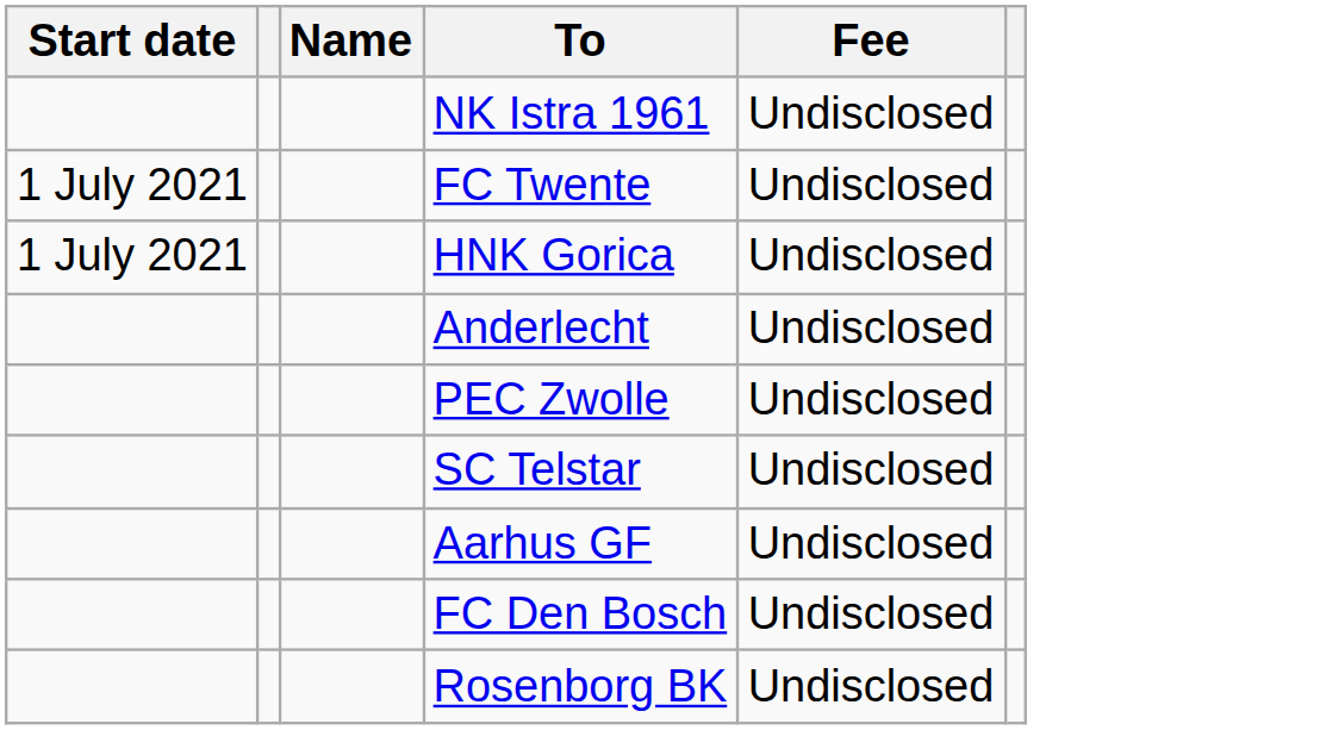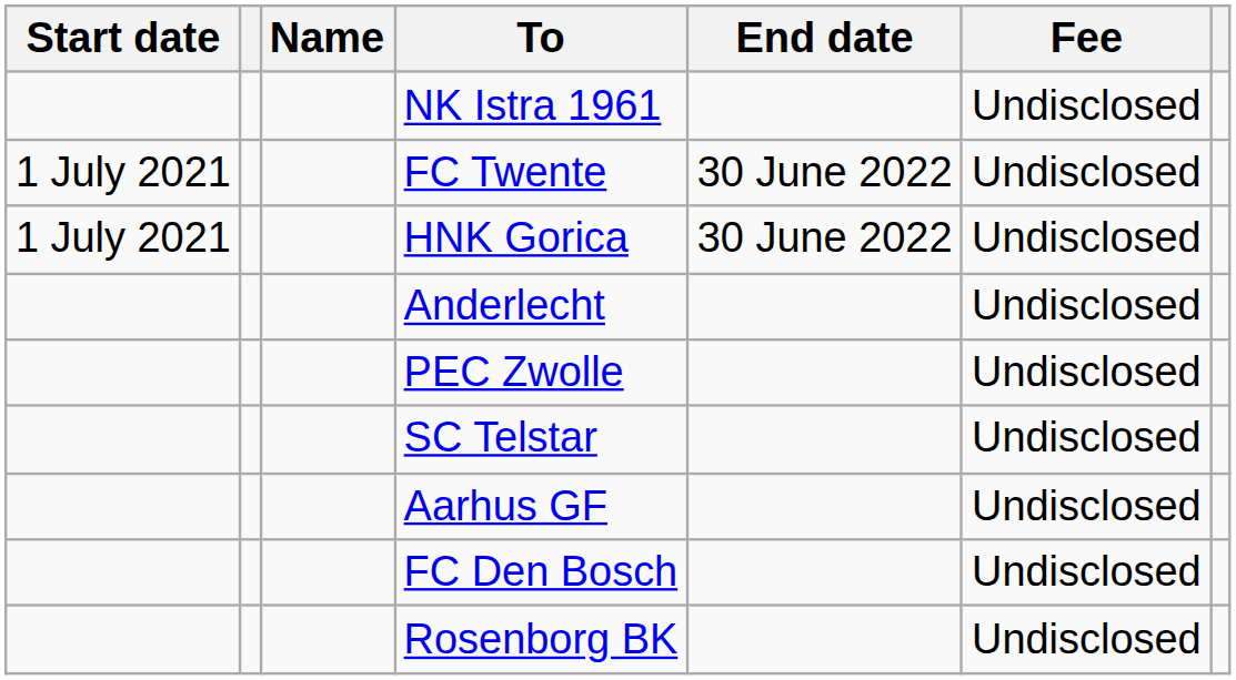+ column: End date | 30 June 2022 | 30 June 2022
